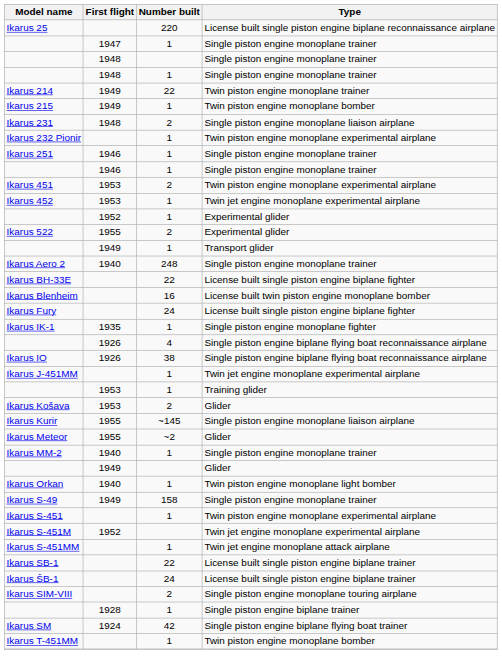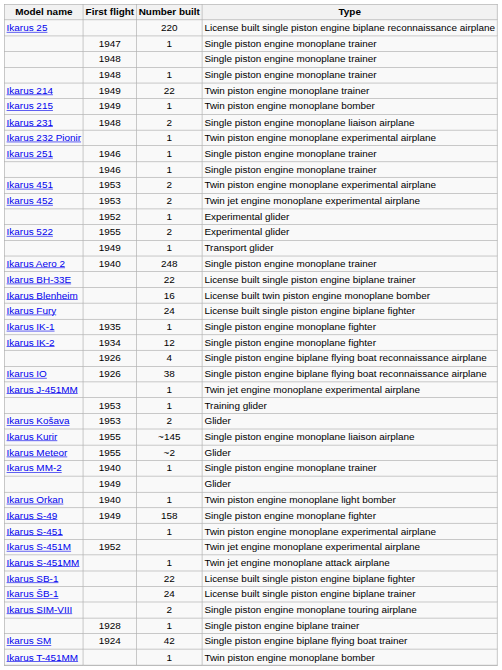Ikarus 452 | Number built: 1 -> 2
Ikarus BH-33E | Type: License built single piston engine biplane fighter -> License built single piston engine biplane trainer
+ row: Ikarus IK-2 | 1934 | 12 | Single piston engine monoplane fighter
Ikarus S-49 | Type: Single piston engine monoplane trainer -> Single piston engine monoplane fighter
Ikarus SB-1 | Type: License built single piston engine biplane trainer -> License built single piston engine biplane fighter
